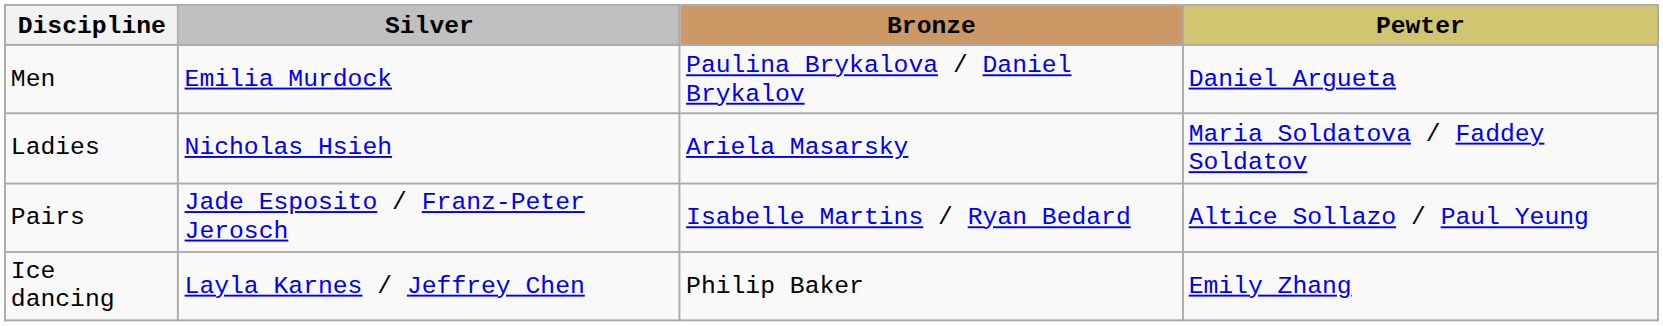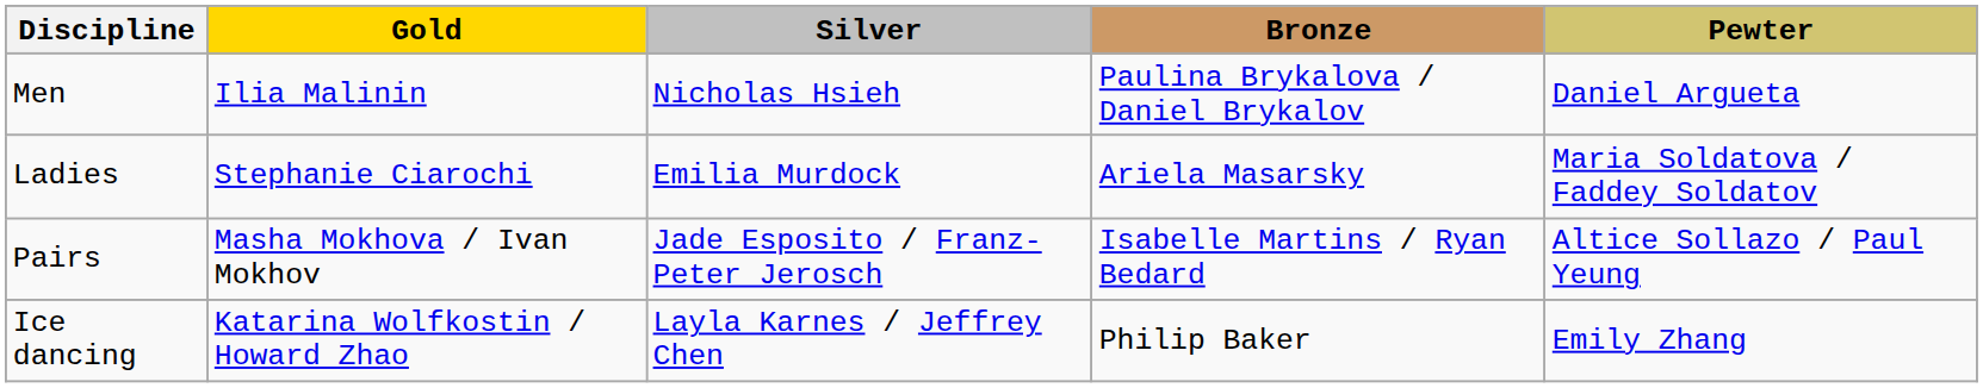+ column: Gold | Ilia Malinin | Stephanie Ciarochi | Masha Mokhova / Ivan Mokhov | Katarina Wolfkostin / Howard Zhao
Men | Silver: Emilia Murdock -> Nicholas Hsieh
Ladies | Silver: Nicholas Hsieh -> Emilia Murdock
